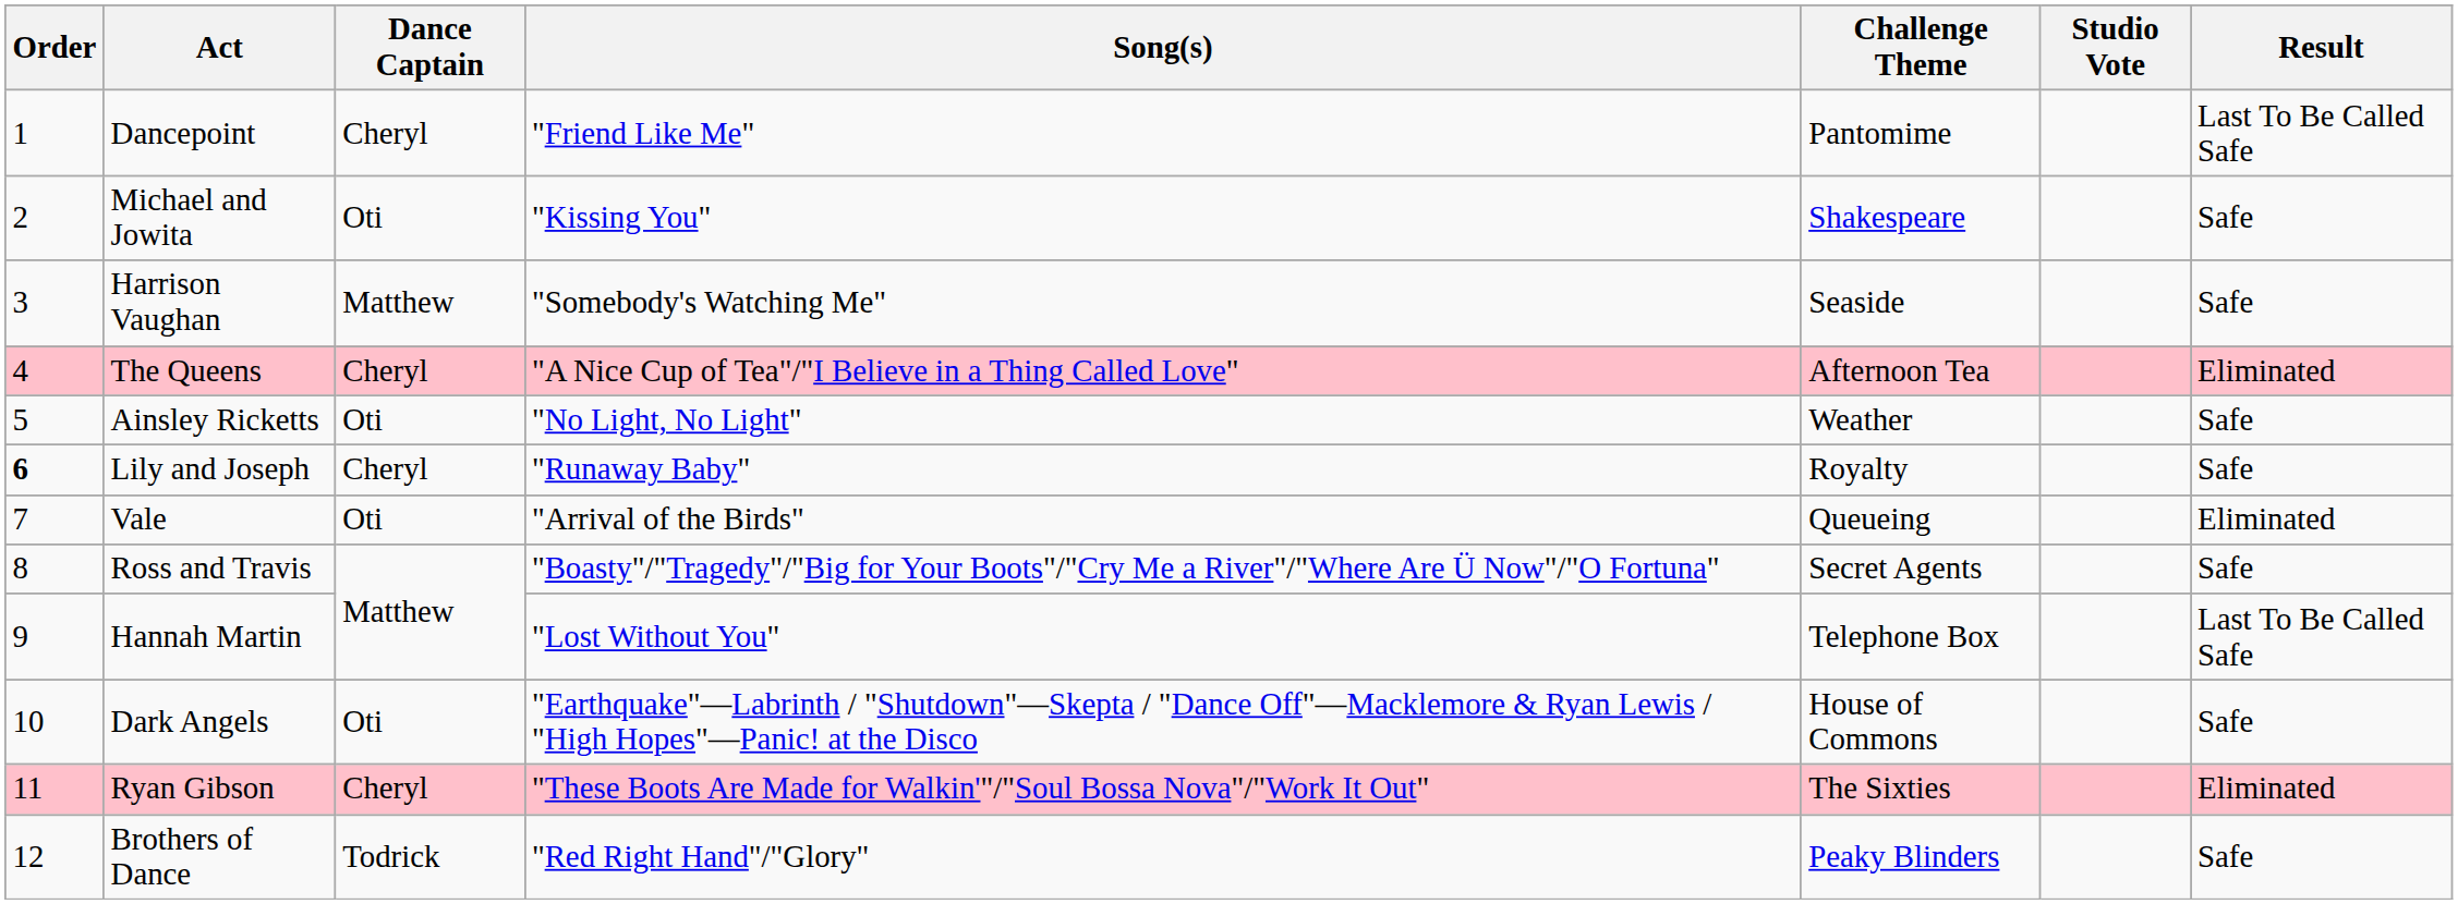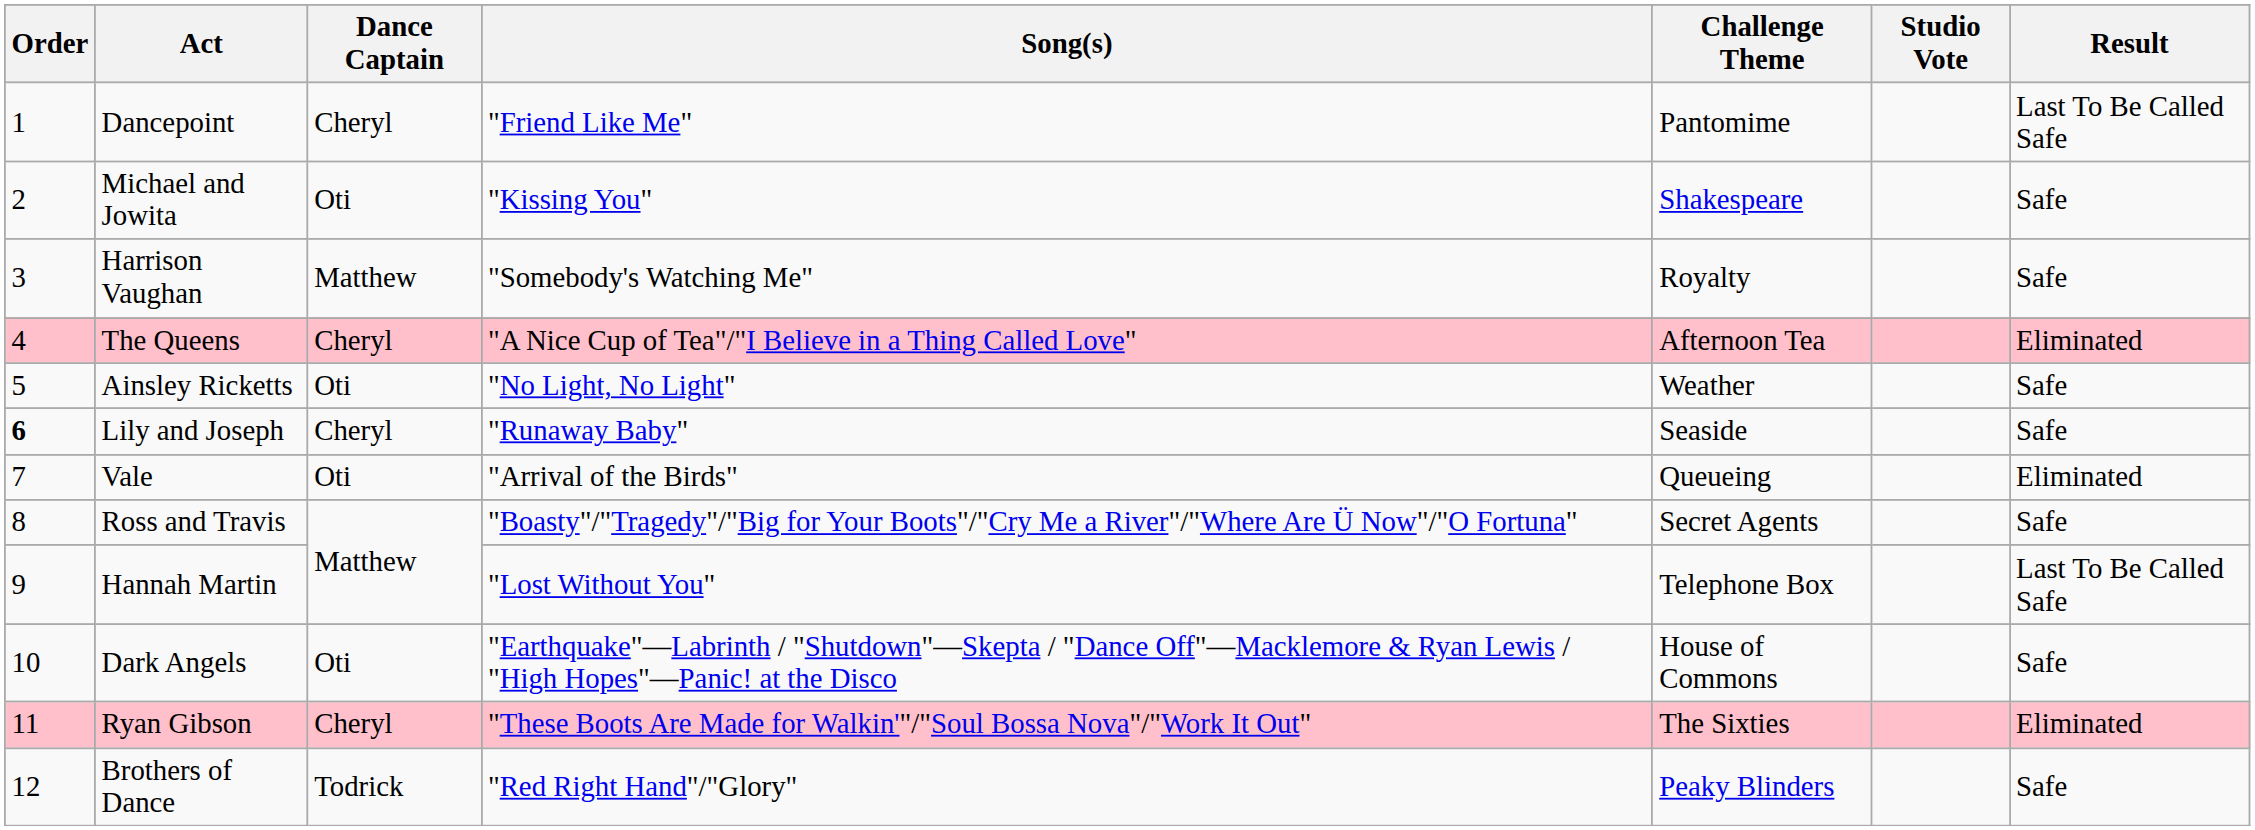Harrison Vaughan | Challenge Theme: Seaside -> Royalty
Lily and Joseph | Challenge Theme: Royalty -> Seaside
